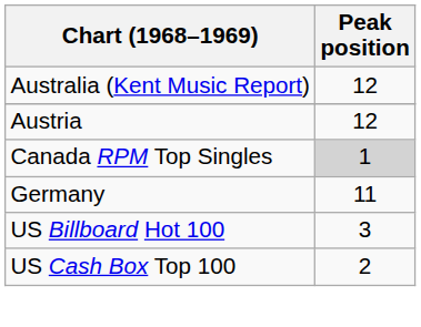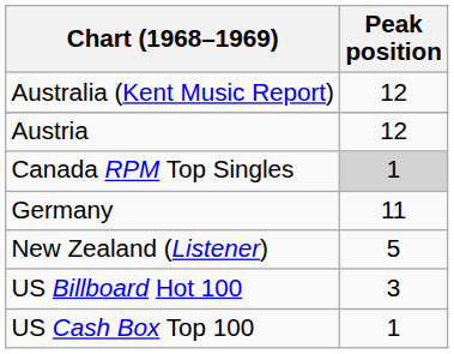+ row: New Zealand (Listener) | 5
US Cash Box Top 100 | Peak position: 2 -> 1
